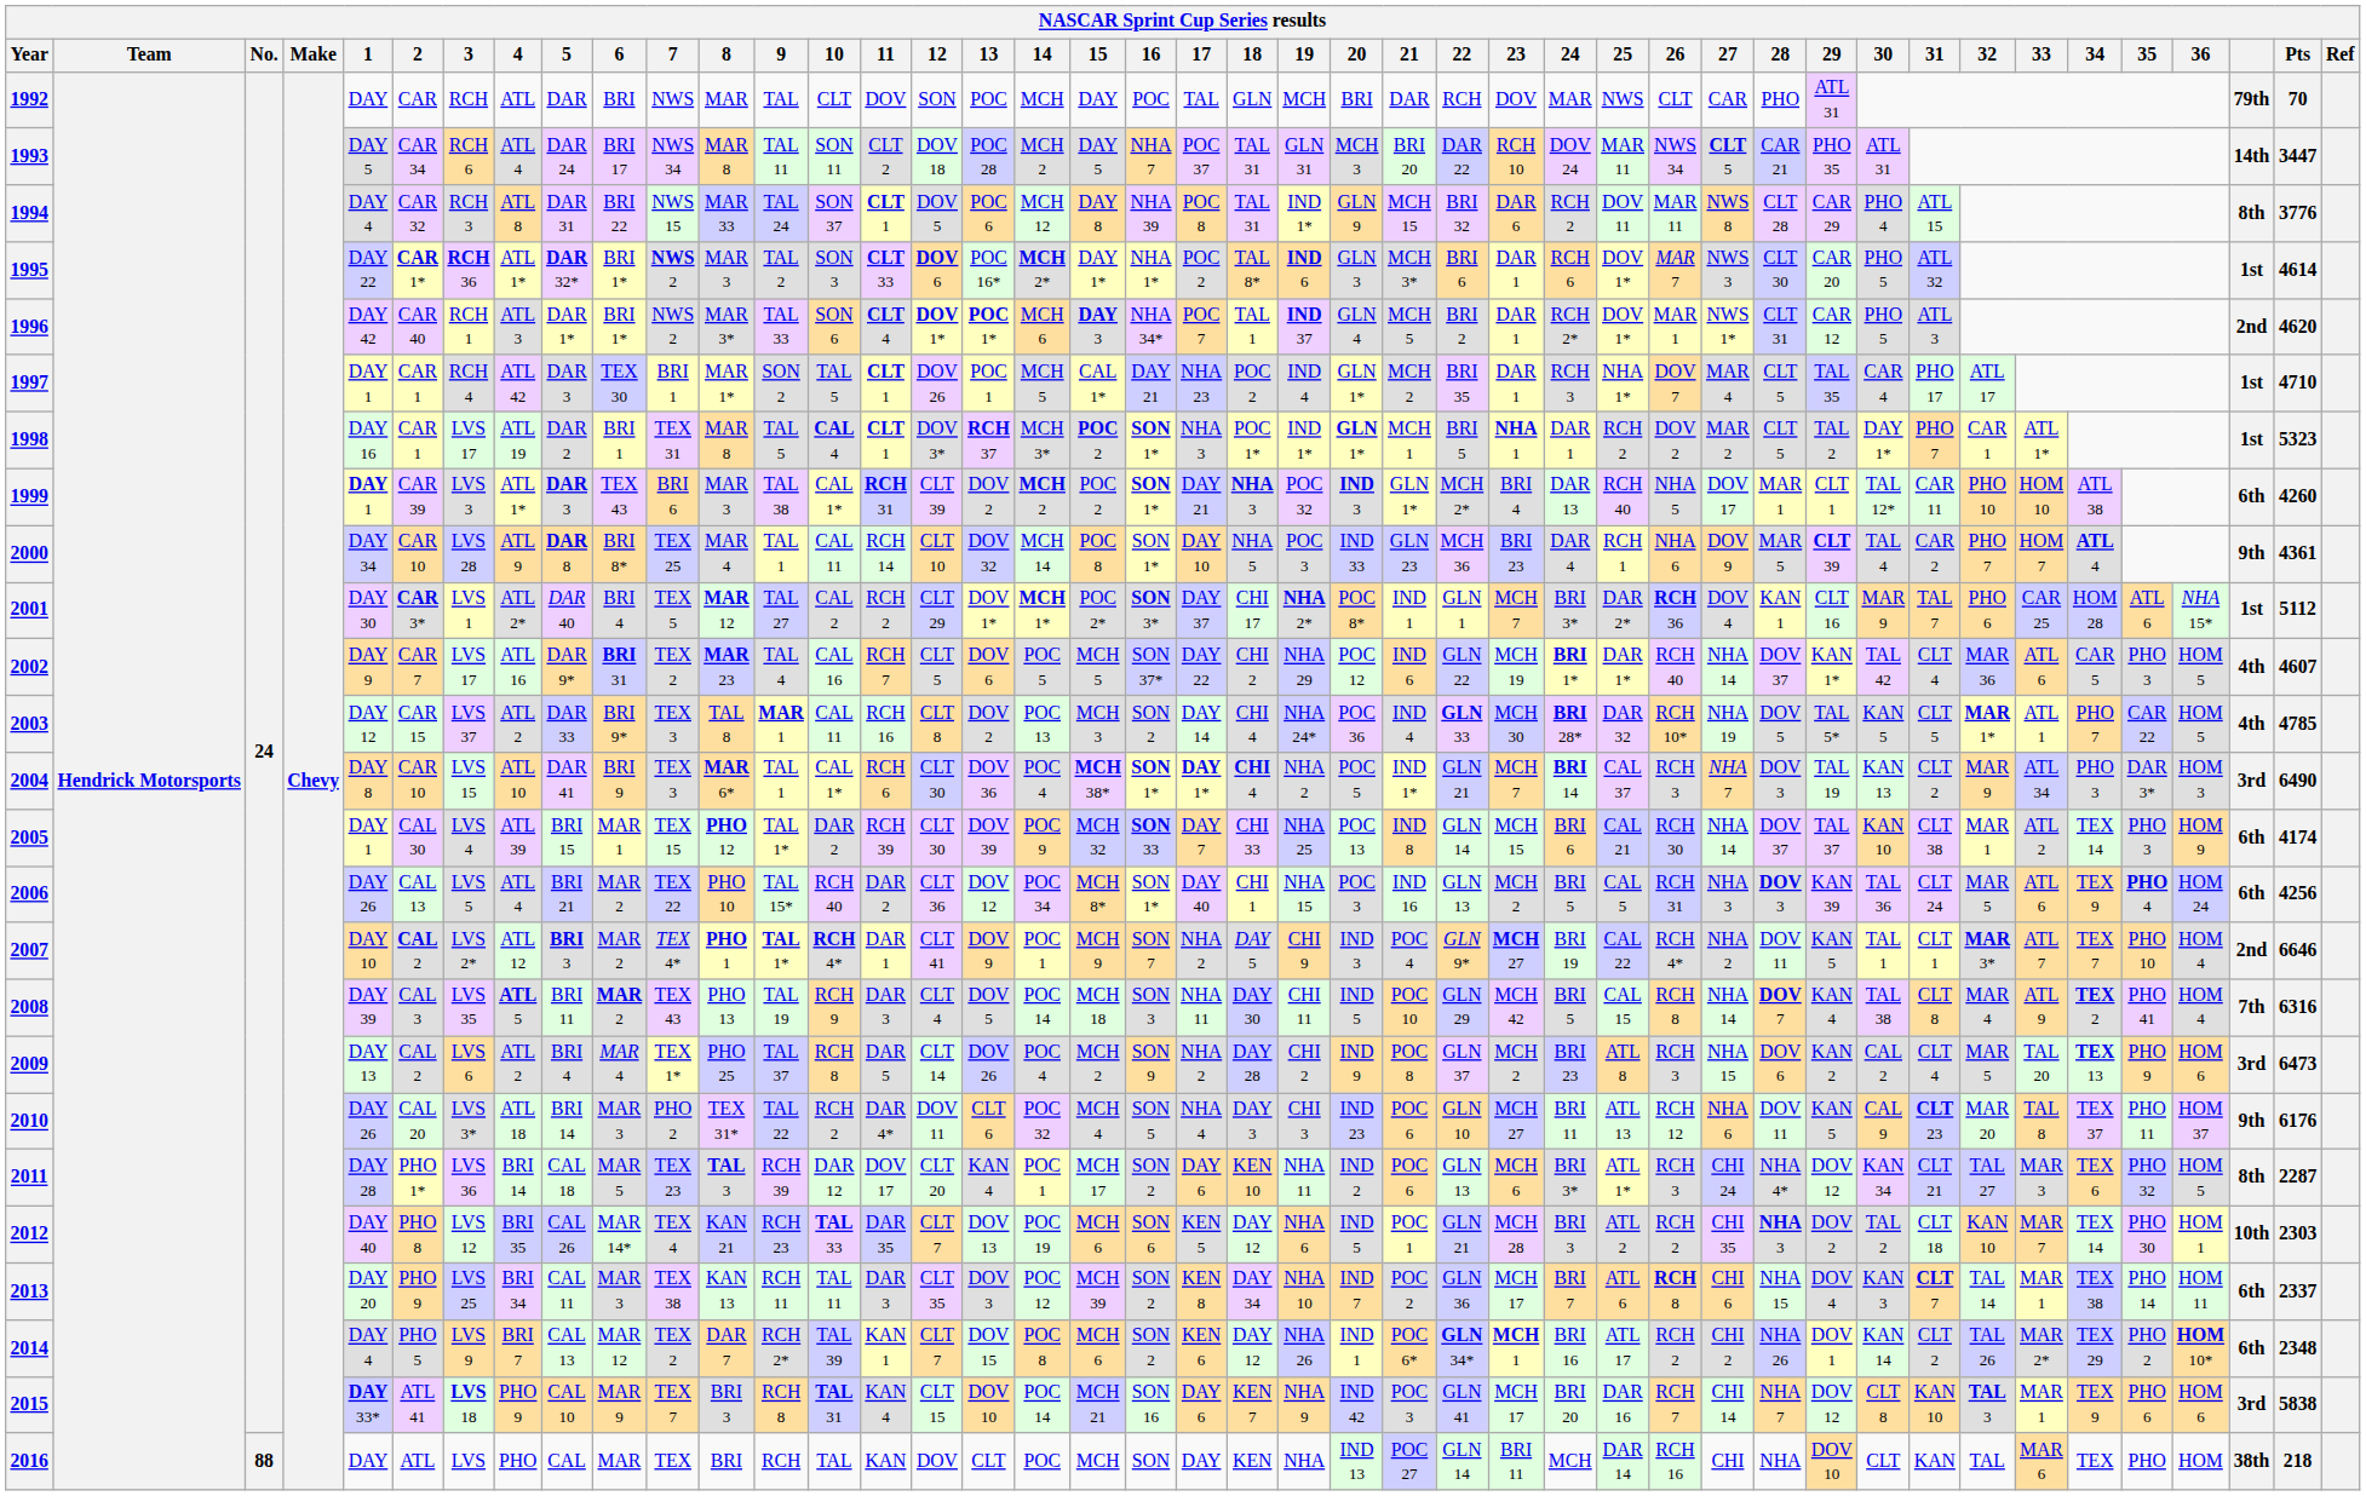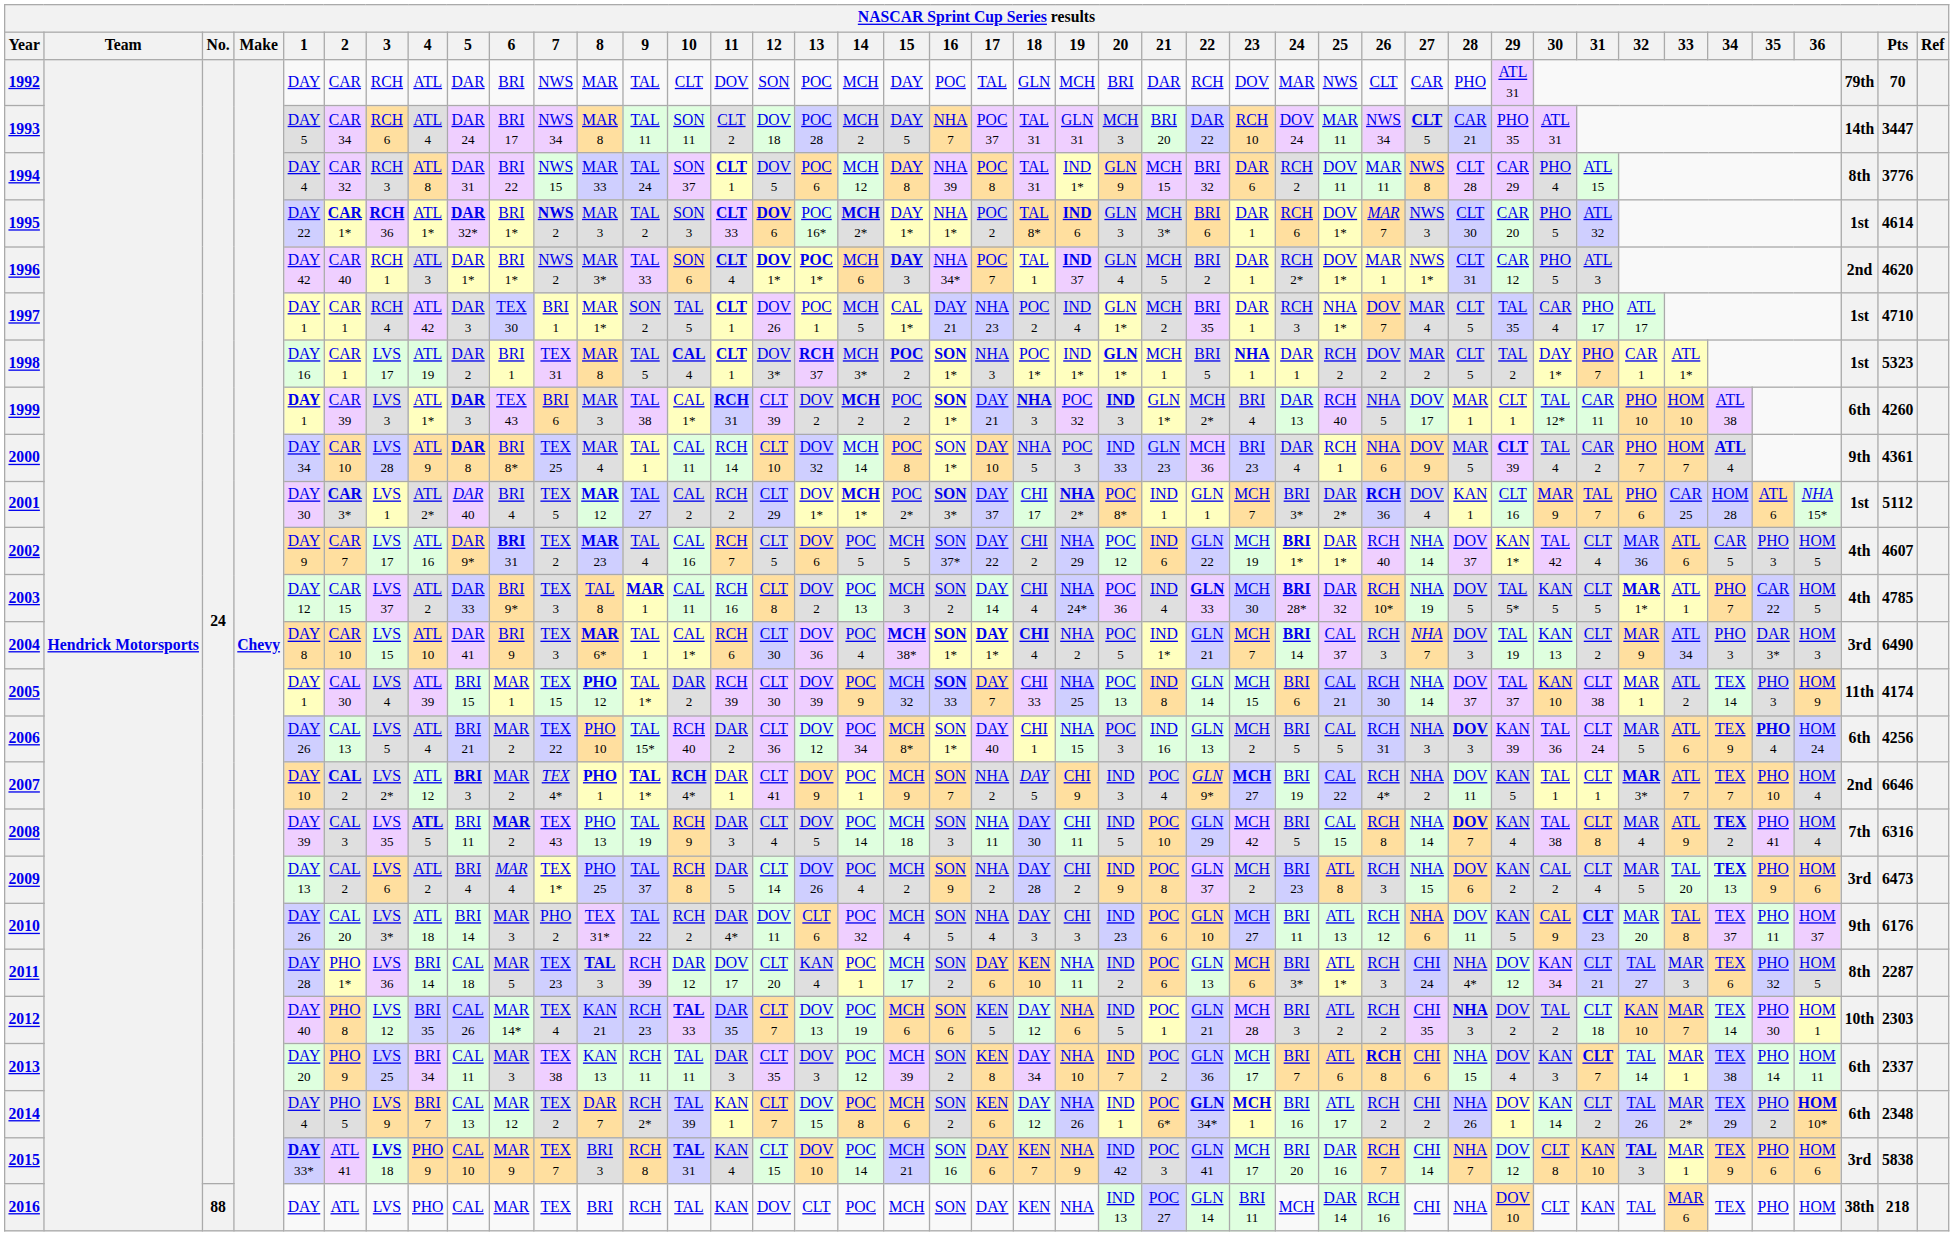2005 | column 41: 6th -> 11th
